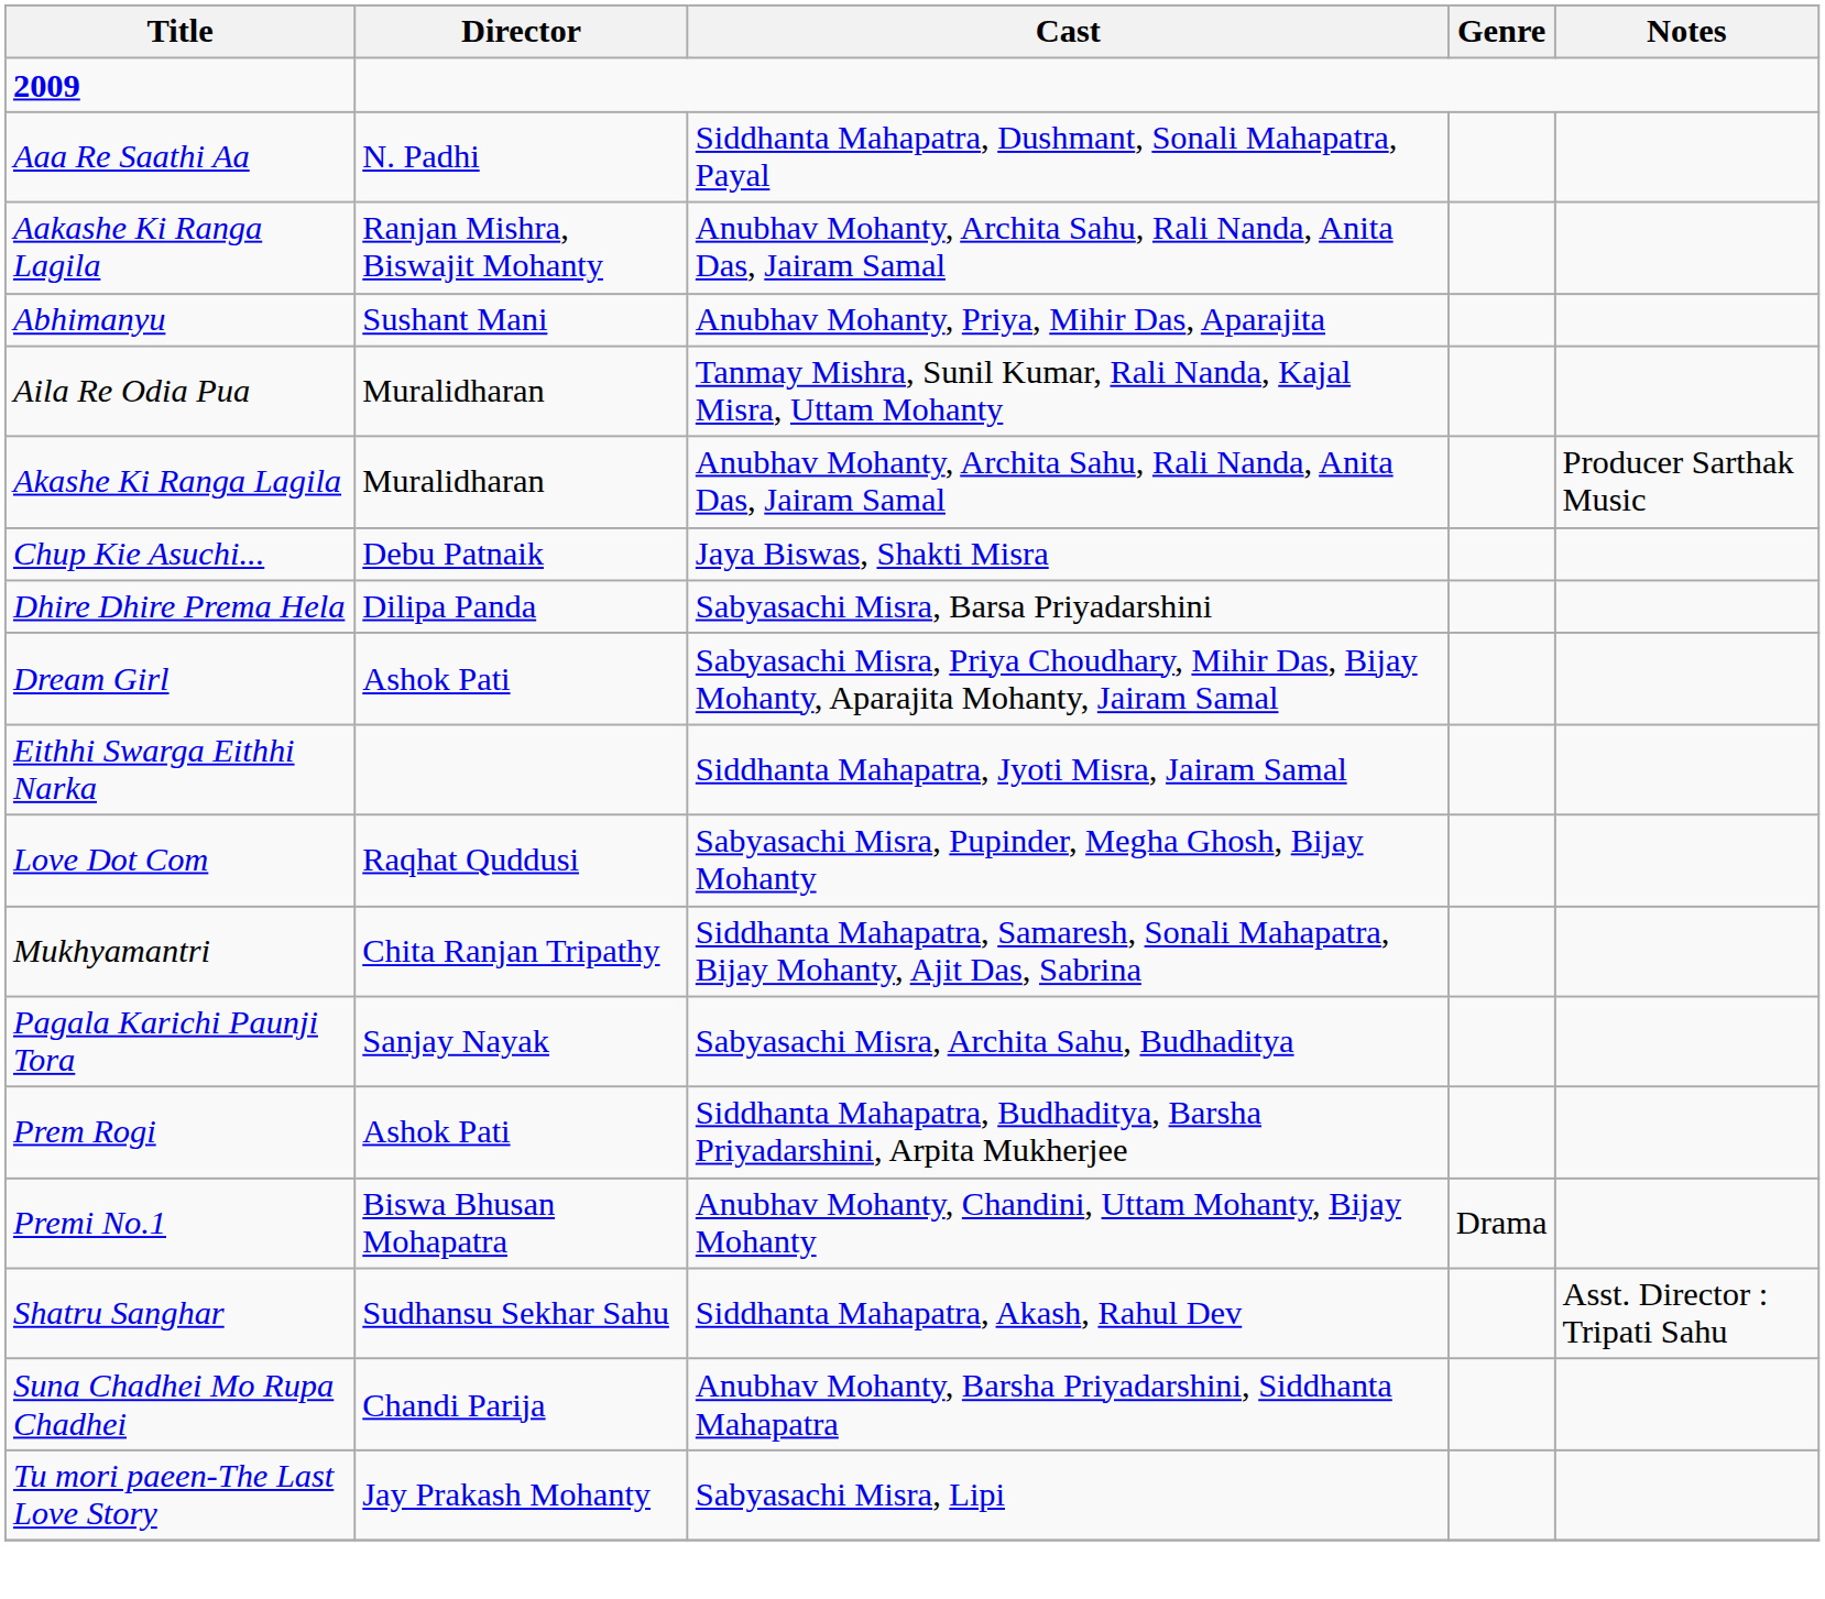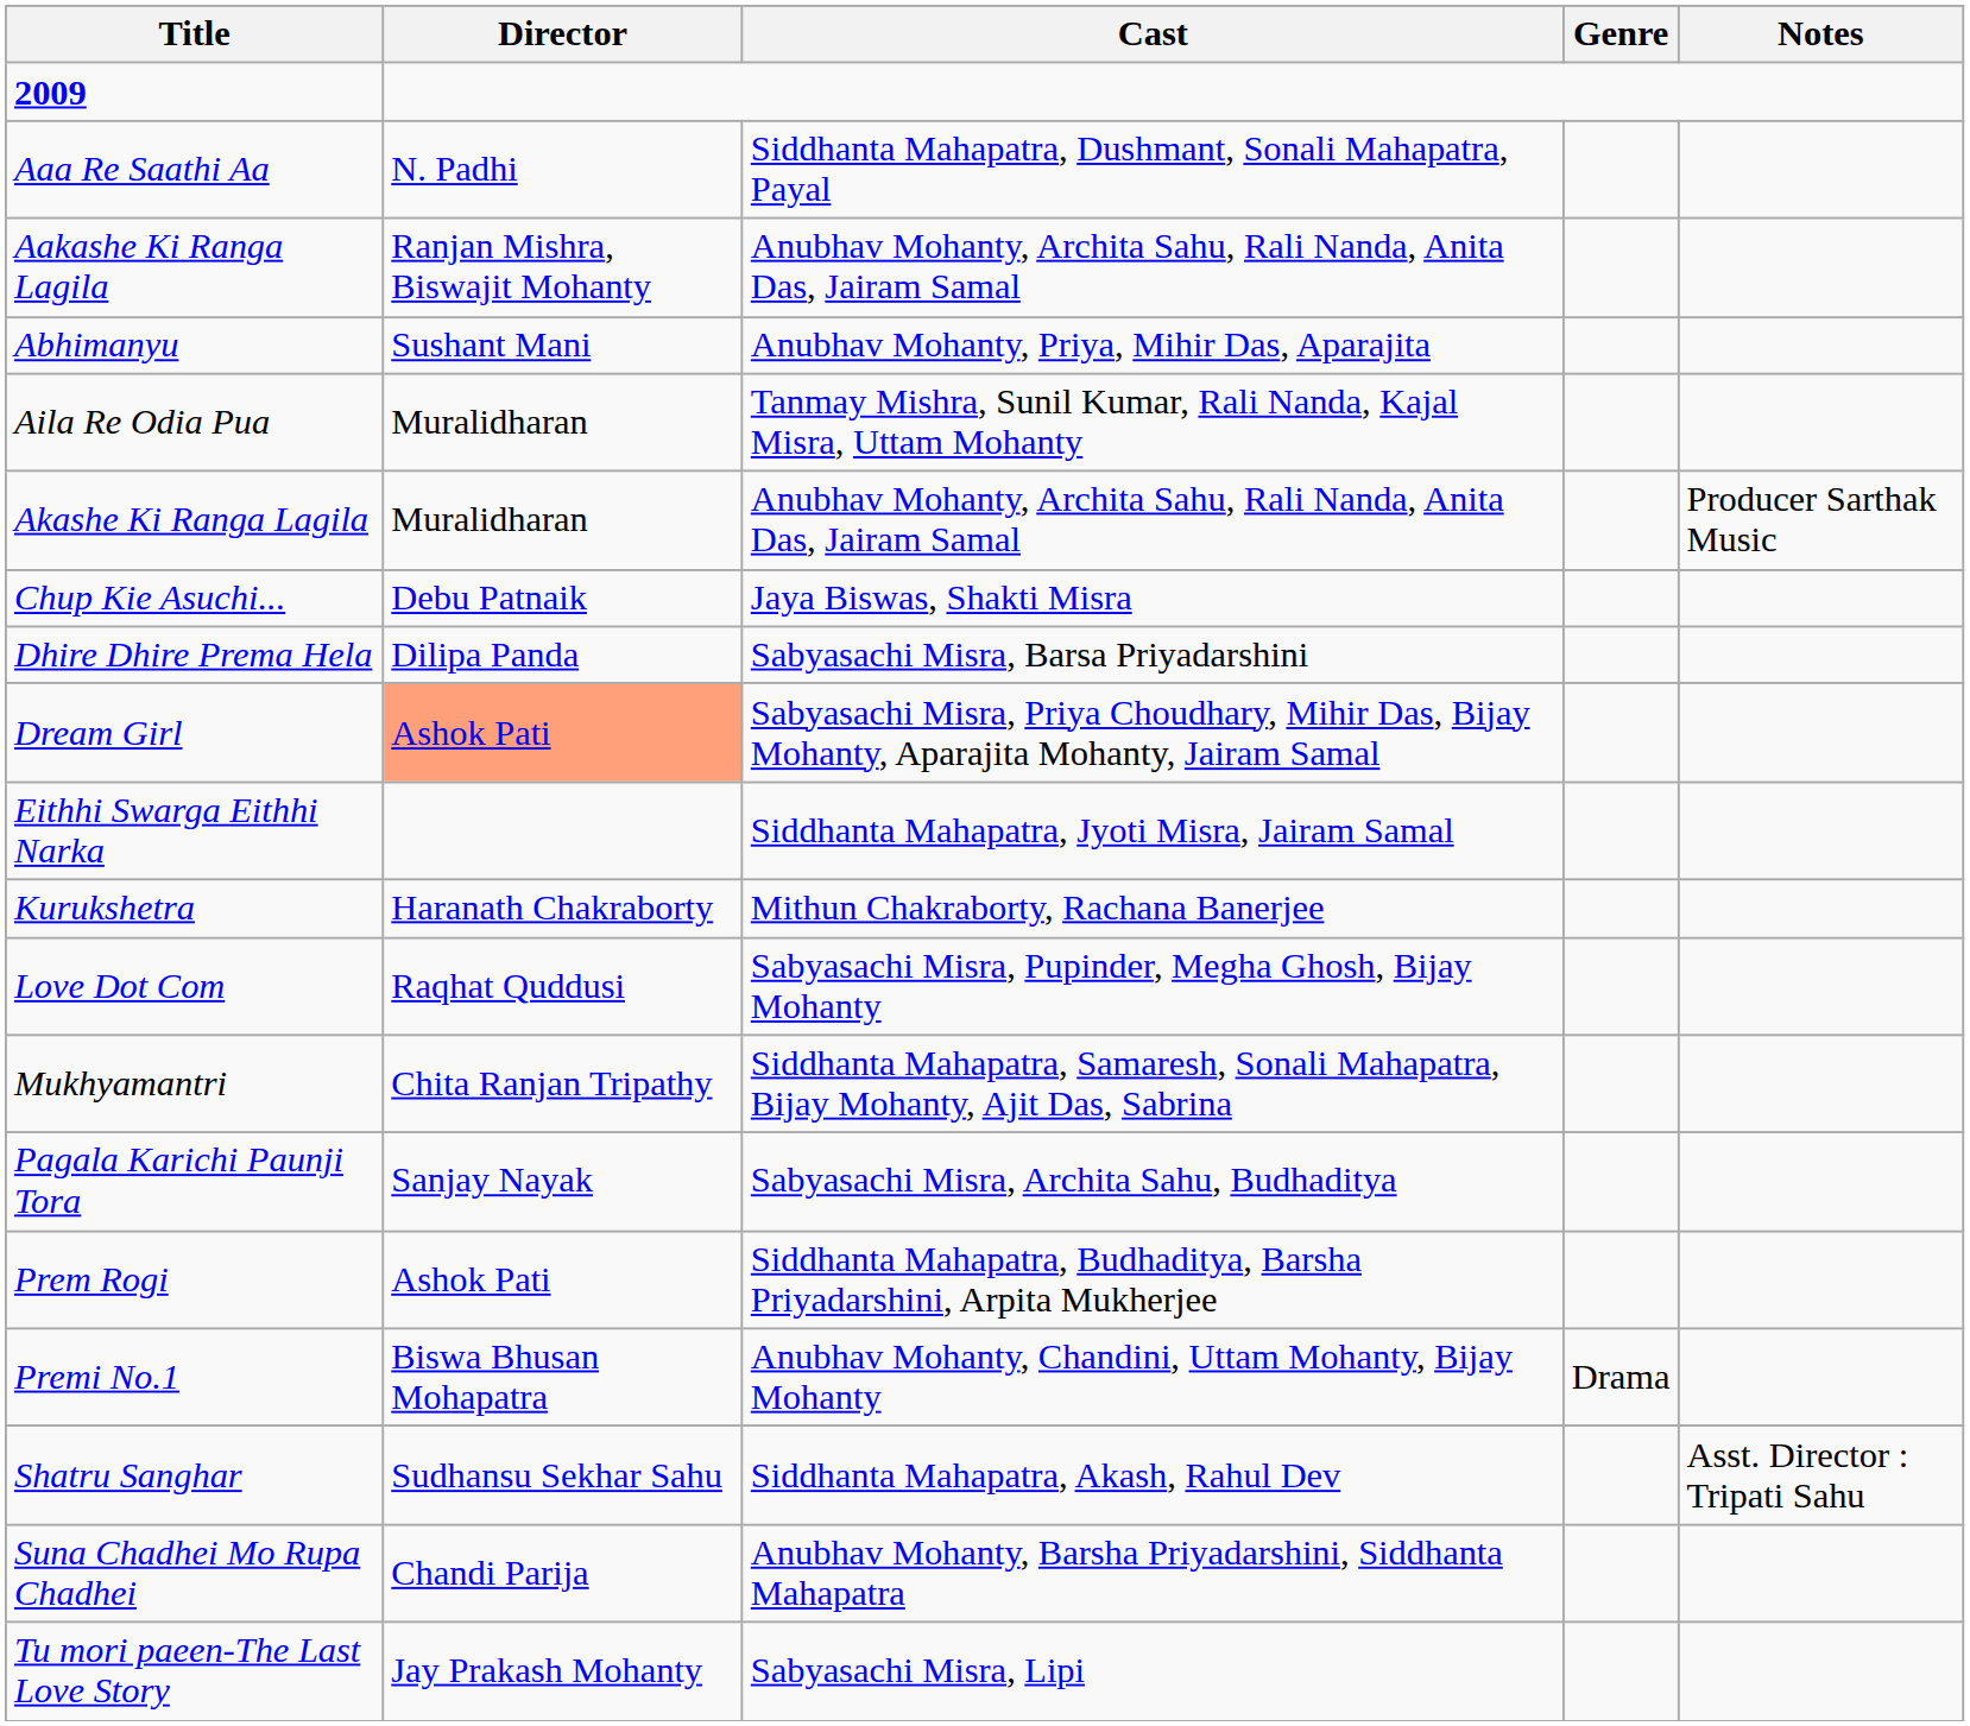Dream Girl | Director: no background -> lightsalmon background
+ row: Kurukshetra | Haranath Chakraborty | Mithun Chakraborty, Rachana Banerjee
